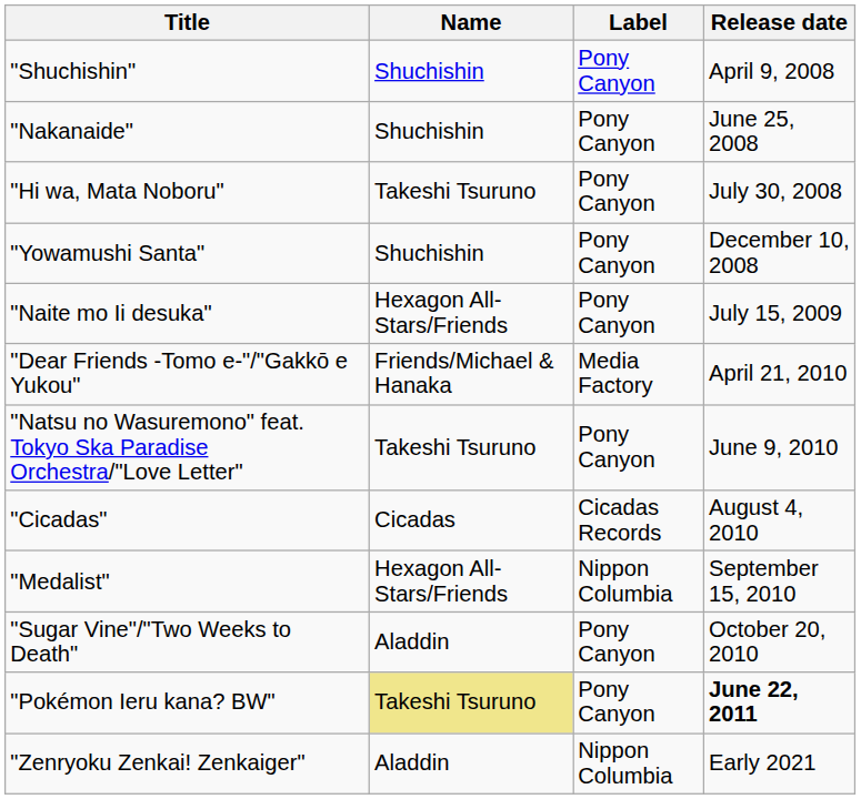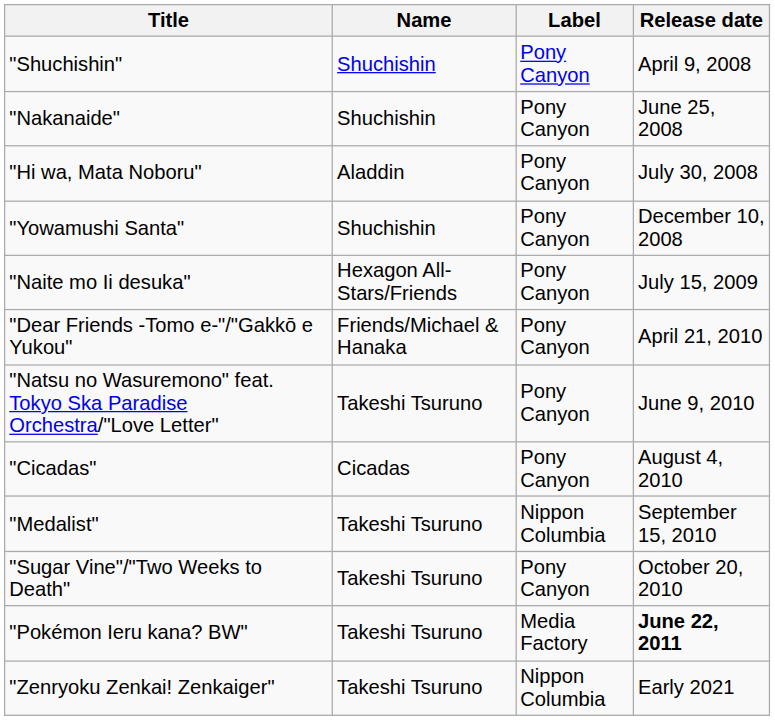"Hi wa, Mata Noboru" | Name: Takeshi Tsuruno -> Aladdin
"Dear Friends -Tomo e-"/"Gakkō e Yukou" | Label: Media Factory -> Pony Canyon
"Cicadas" | Label: Cicadas Records -> Pony Canyon
"Medalist" | Name: Hexagon All-Stars/Friends -> Takeshi Tsuruno
"Sugar Vine"/"Two Weeks to Death" | Name: Aladdin -> Takeshi Tsuruno
"Pokémon Ieru kana? BW" | Name: khaki background -> no background
"Pokémon Ieru kana? BW" | Label: Pony Canyon -> Media Factory
"Zenryoku Zenkai! Zenkaiger" | Name: Aladdin -> Takeshi Tsuruno
